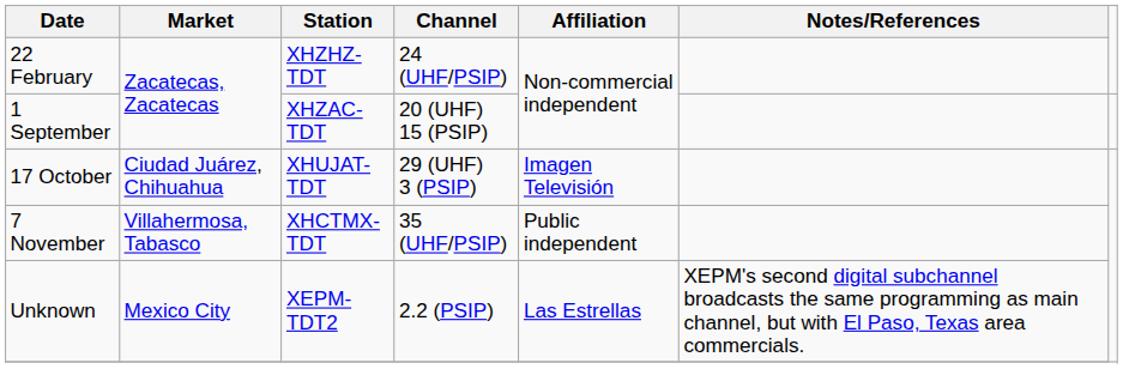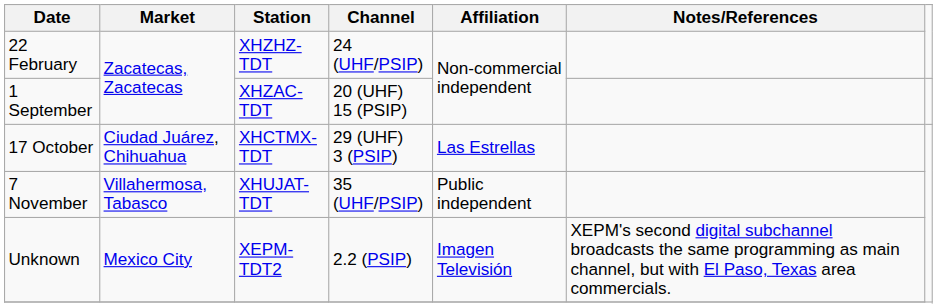17 October | Station: XHUJAT-TDT -> XHCTMX-TDT
17 October | Affiliation: Imagen Televisión -> Las Estrellas
7 November | Station: XHCTMX-TDT -> XHUJAT-TDT
Unknown | Affiliation: Las Estrellas -> Imagen Televisión
